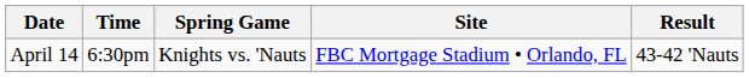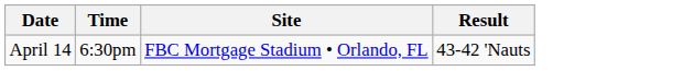- column: Spring Game | Knights vs. 'Nauts
